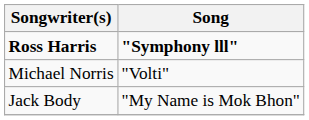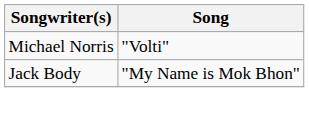- row: Ross Harris | "Symphony lll"
